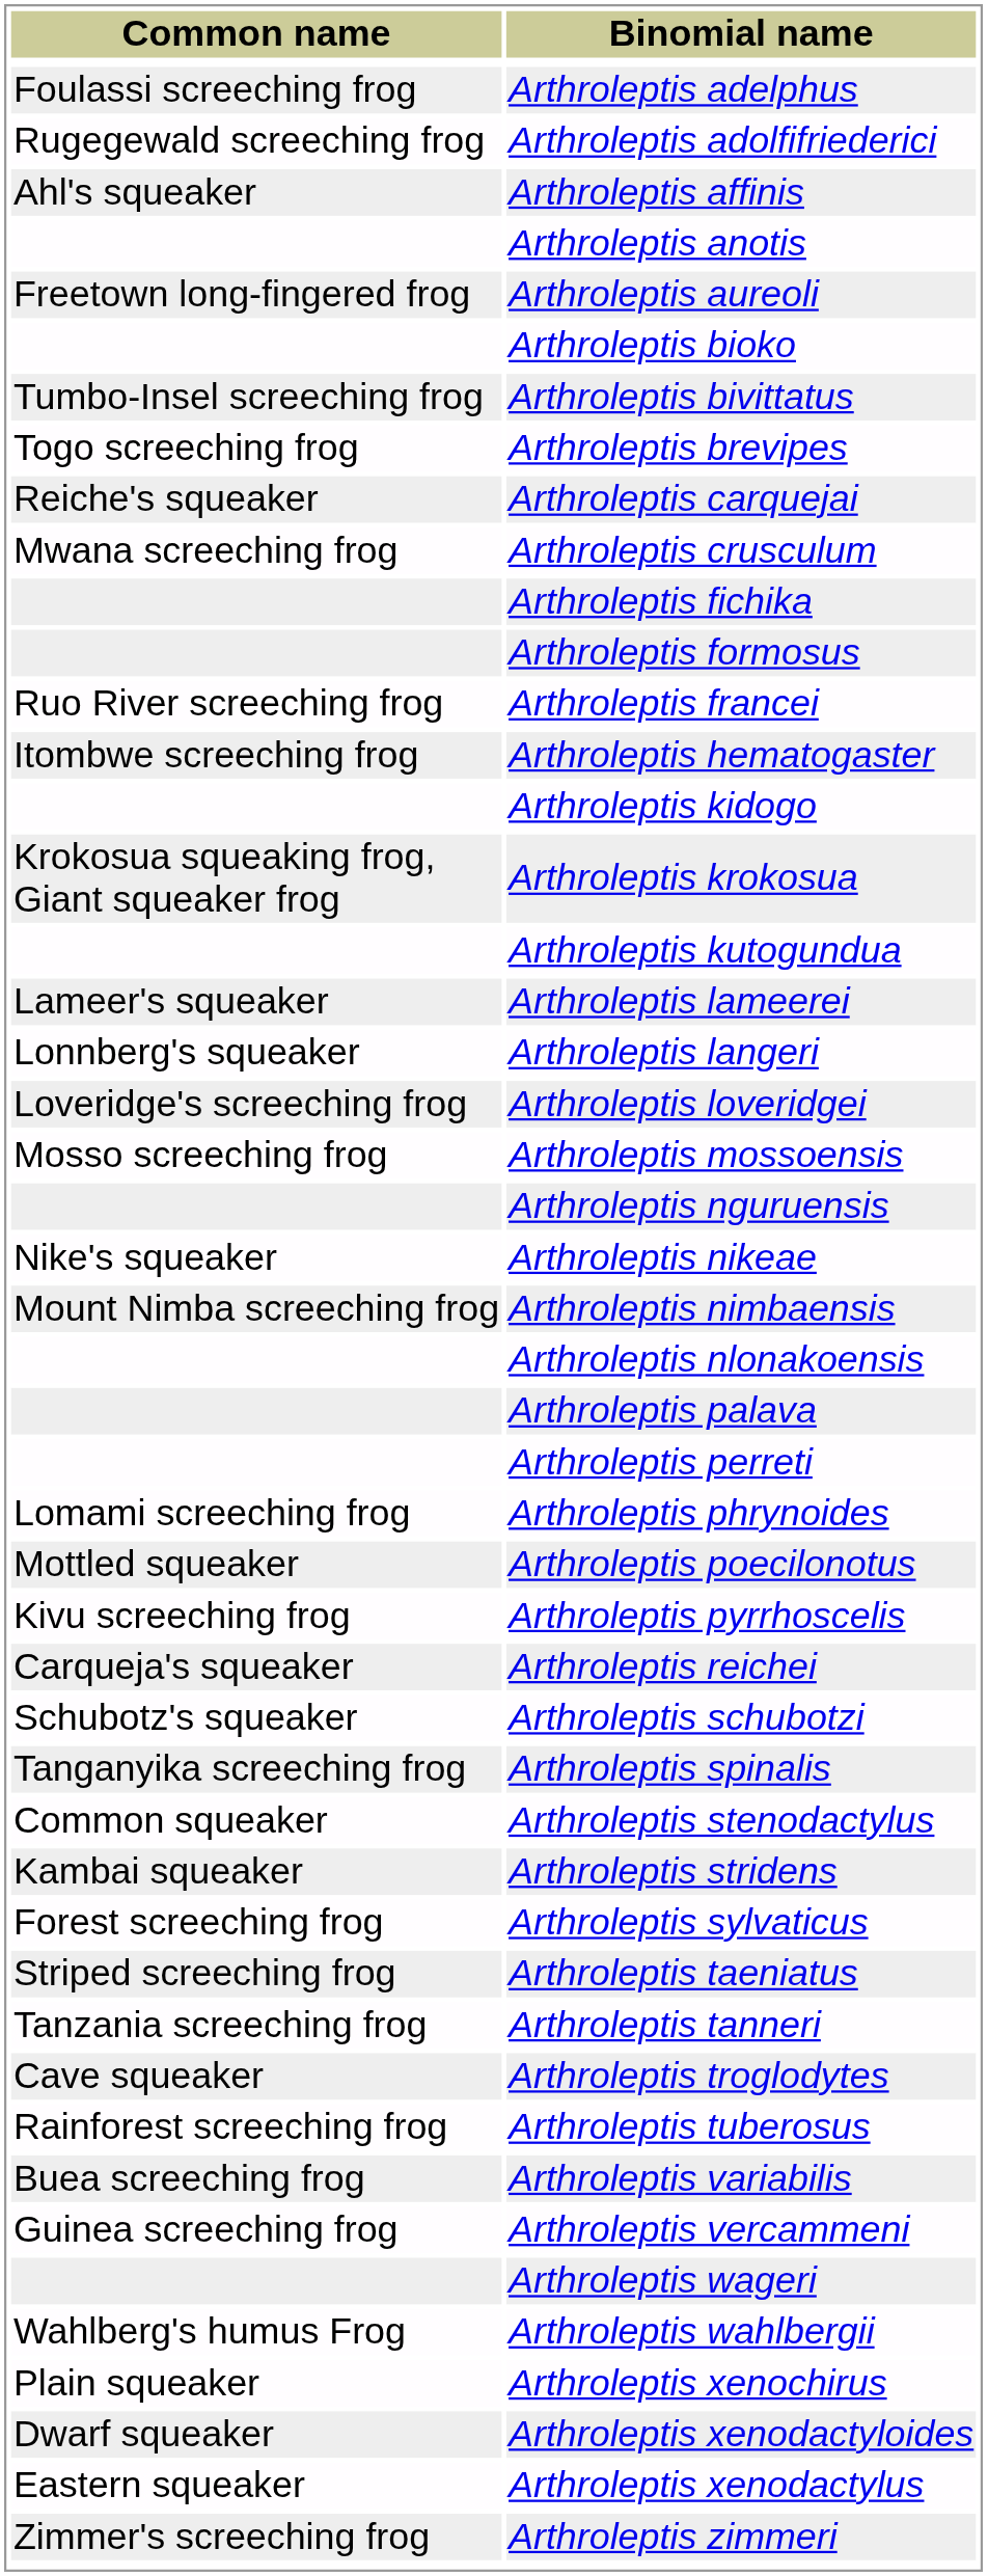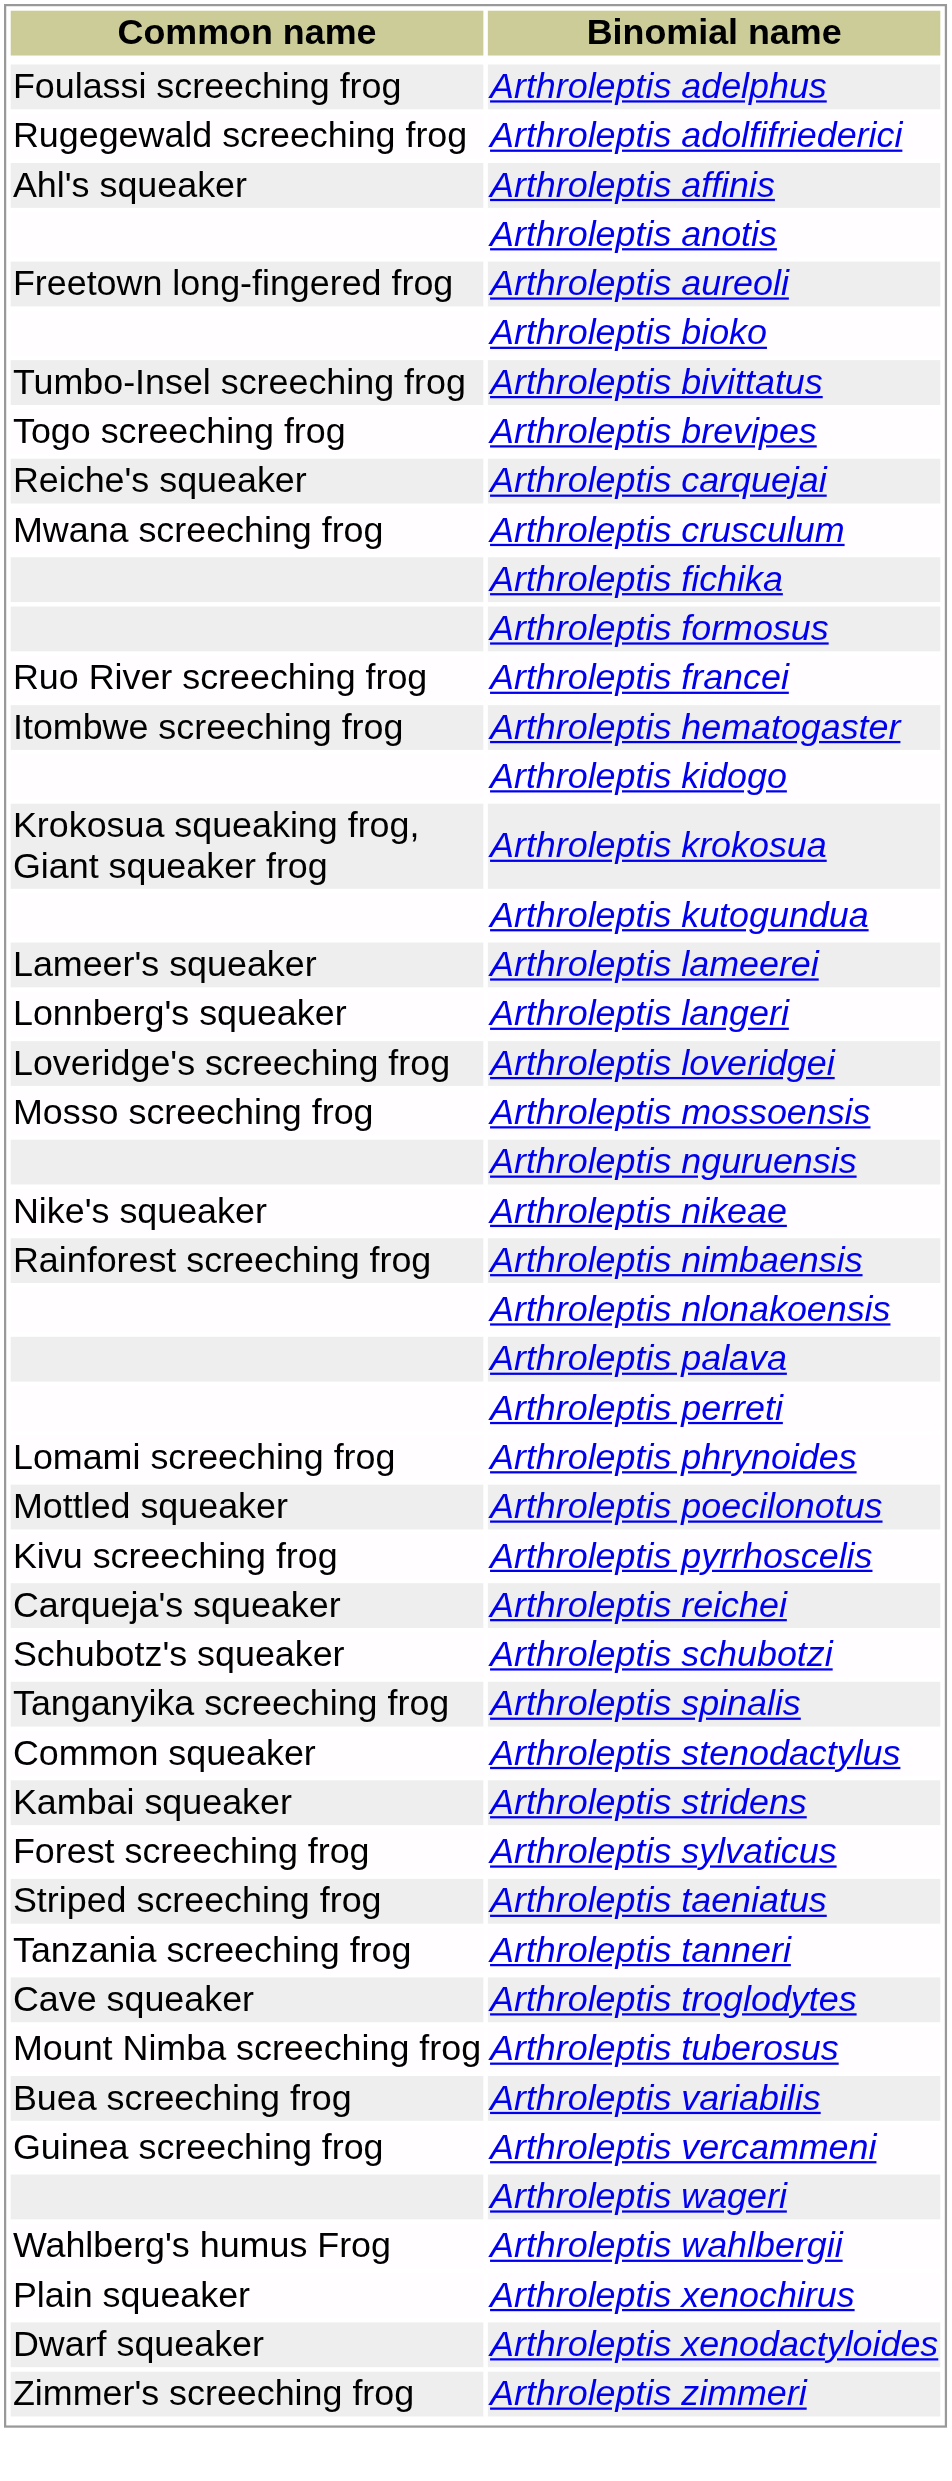Arthroleptis nimbaensis | Common name: Mount Nimba screeching frog -> Rainforest screeching frog
Arthroleptis tuberosus | Common name: Rainforest screeching frog -> Mount Nimba screeching frog
- row: Eastern squeaker | Arthroleptis xenodactylus
